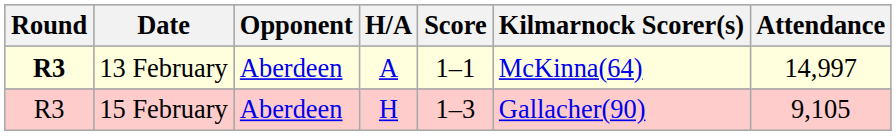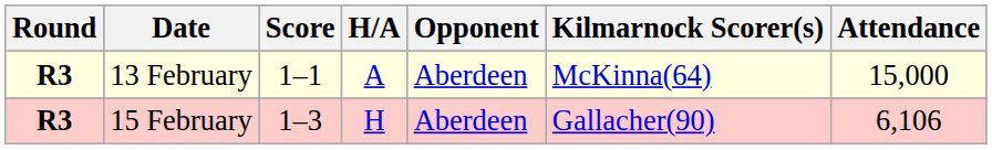columns swapped: Opponent <-> Score
13 February | Attendance: 14,997 -> 15,000
15 February | Round: normal -> bold
15 February | Attendance: 9,105 -> 6,106
